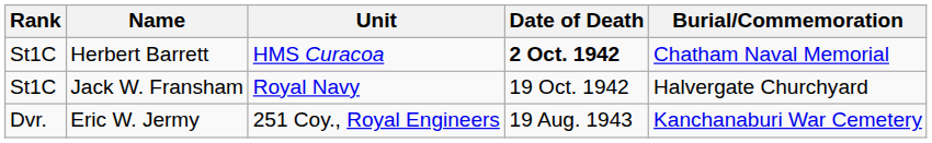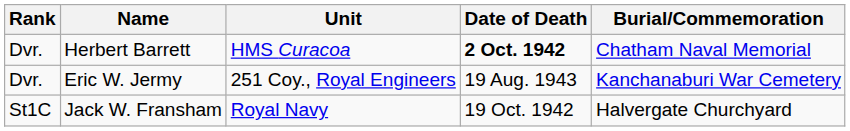Herbert Barrett | Rank: St1C -> Dvr.
rows swapped: Jack W. Fransham <-> Eric W. Jermy
